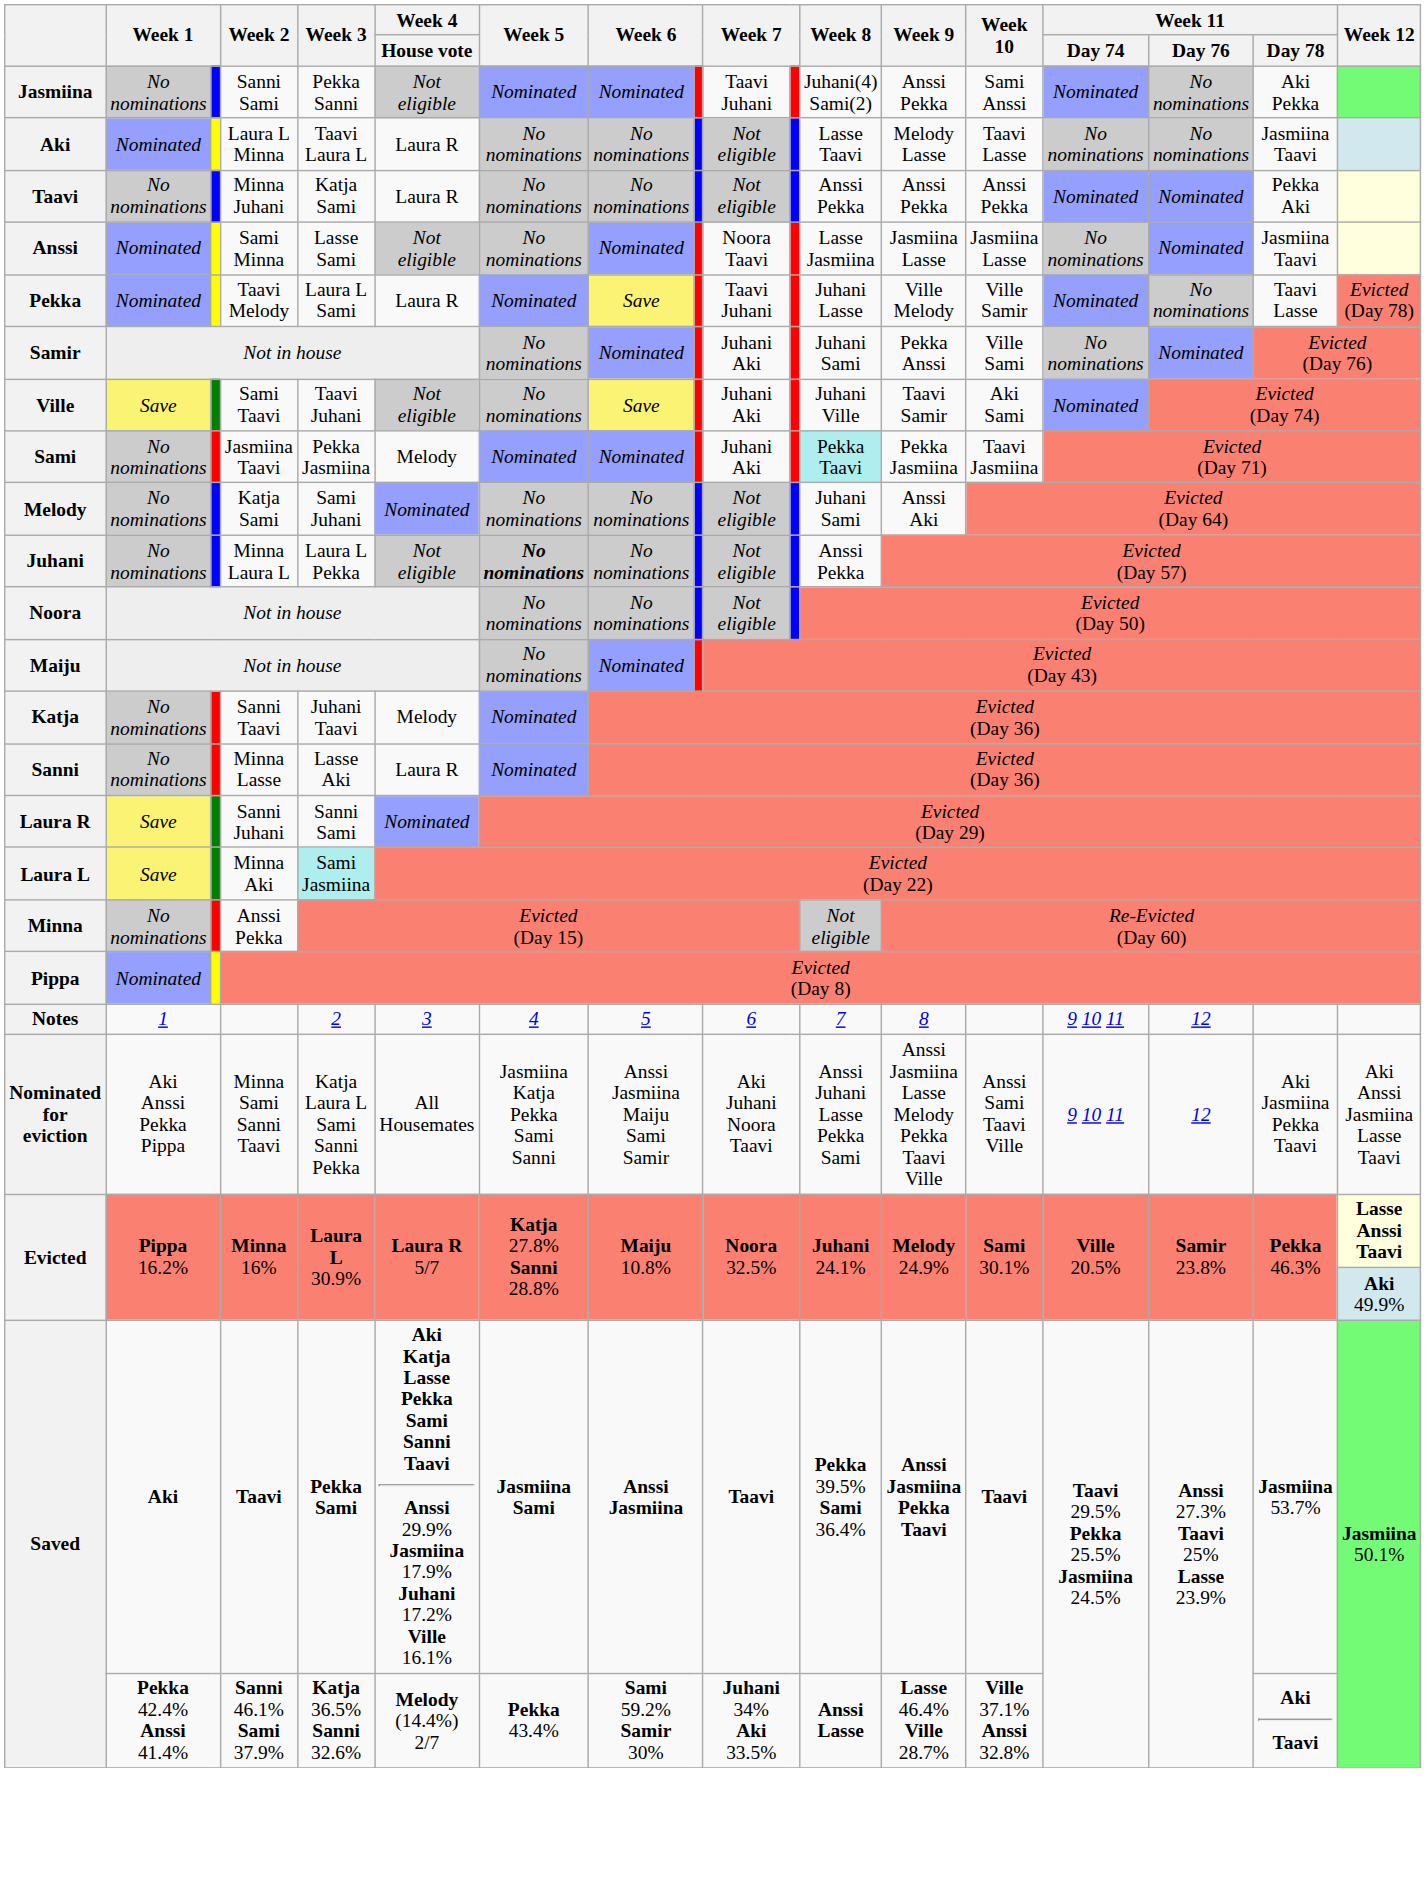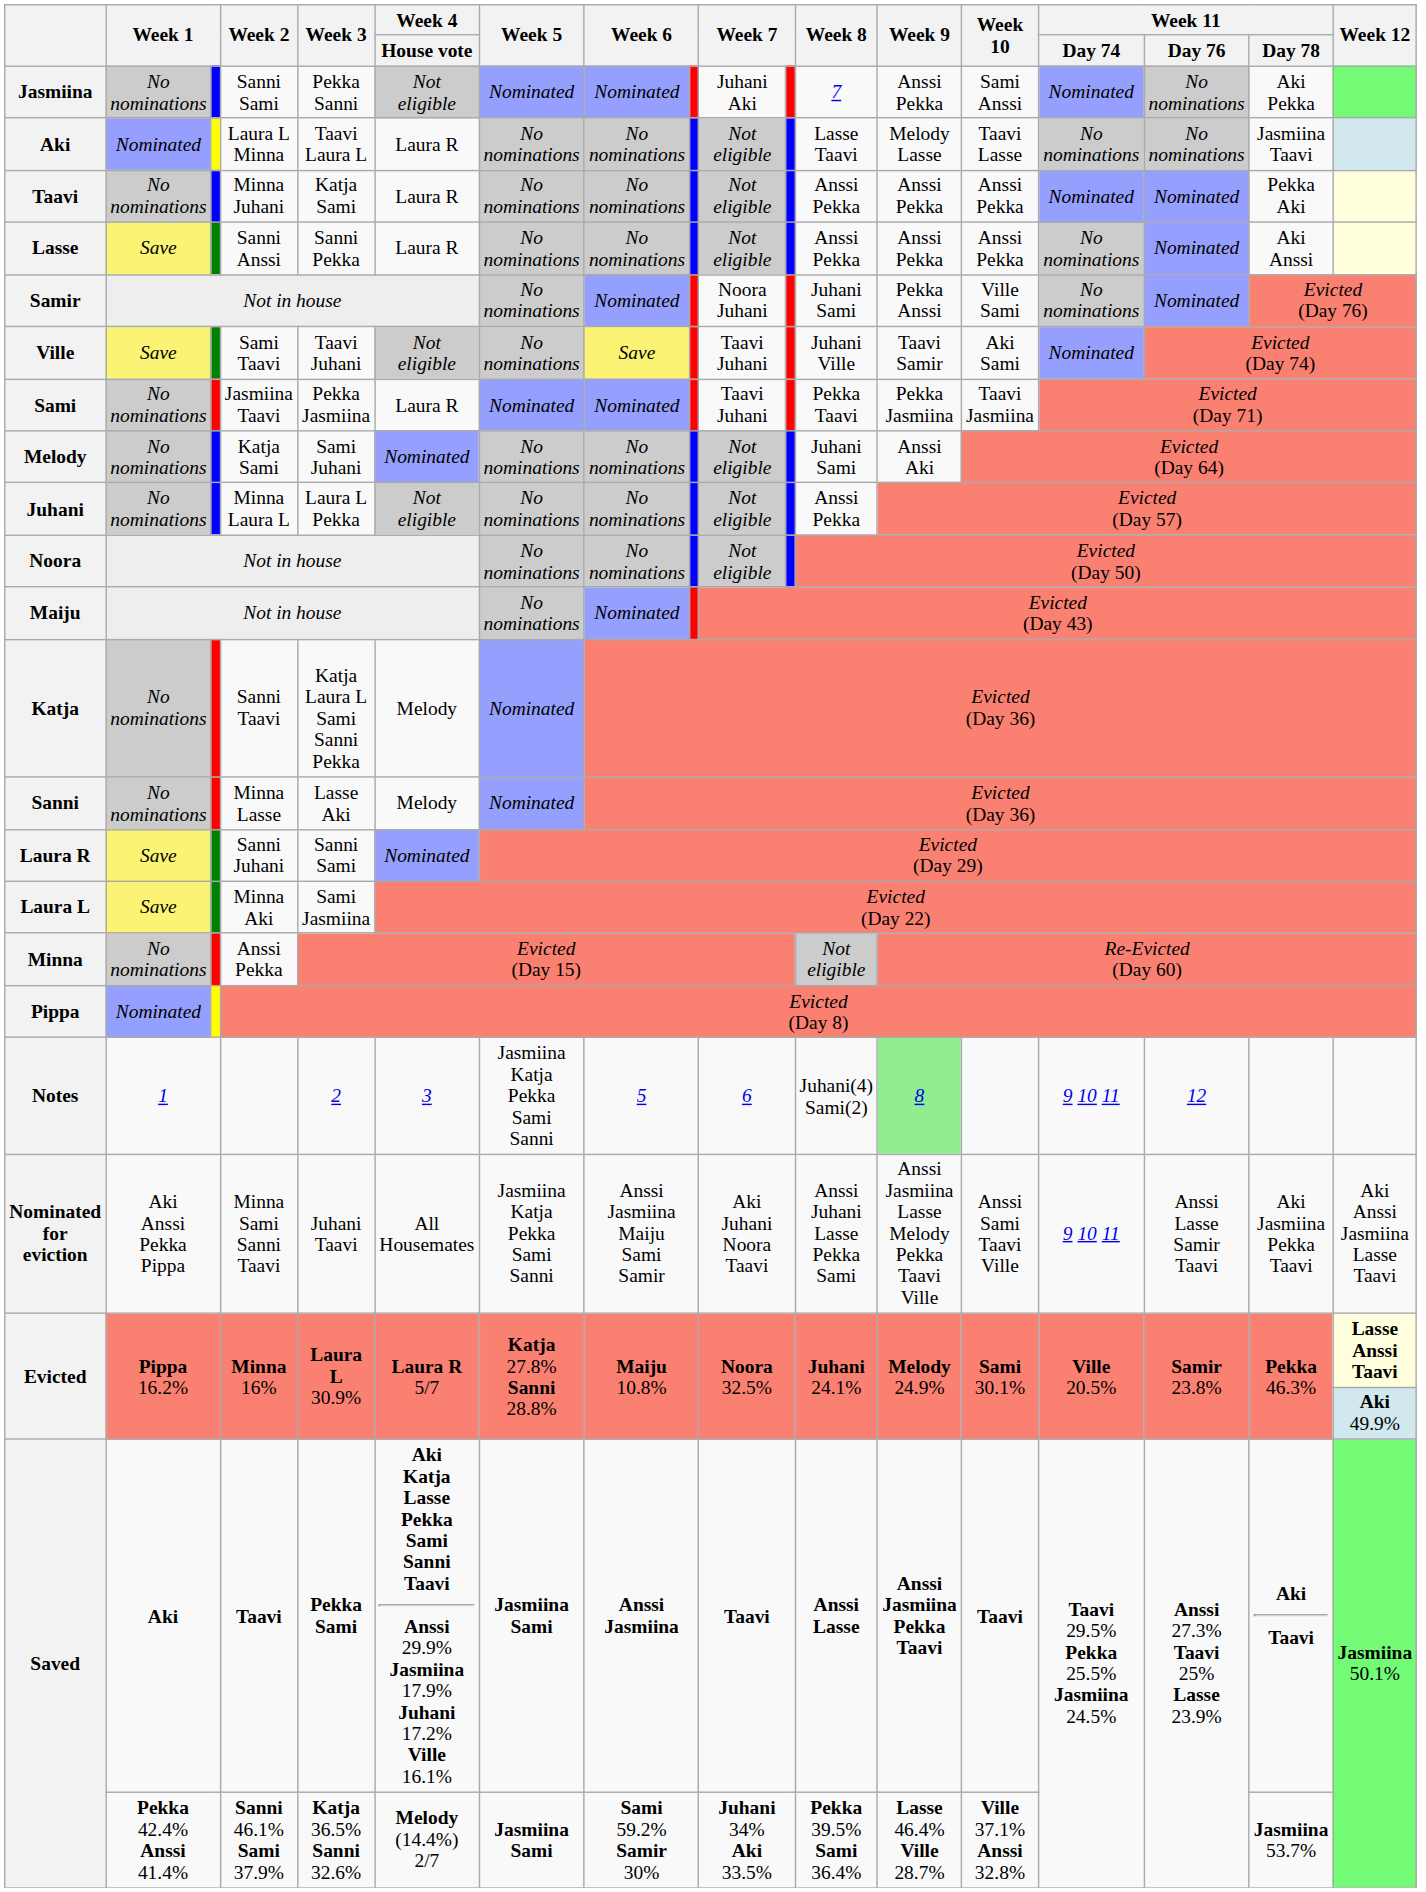Jasmiina | column 10: Taavi Juhani -> Juhani Aki
Jasmiina | Week 8: Juhani(4) Sami(2) -> 7
- row: Anssi | Nominated | Sami Minna | Lasse Sami | Not eligible | No nominations | Nominated | Noora Taavi | Lasse Jasmiina | Jasmiina Lasse | Jasmiina Lasse | No nominations | Nominated | Jasmiina Taavi
+ row: Lasse | Save | Sanni Anssi | Sanni Pekka | Laura R | No nominations | No nominations | Not eligible | Anssi Pekka | Anssi Pekka | Anssi Pekka | No nominations | Nominated | Aki Anssi
- row: Pekka | Nominated | Taavi Melody | Laura L Sami | Laura R | Nominated | Save | Taavi Juhani | Juhani Lasse | Ville Melody | Ville Samir | Nominated | No nominations | Taavi Lasse | Evicted (Day 78)
Samir | column 10: Juhani Aki -> Noora Juhani
Ville | column 10: Juhani Aki -> Taavi Juhani
Sami | Week 4 / House vote: Melody -> Laura R
Sami | column 10: Juhani Aki -> Taavi Juhani
Sami | Week 8: paleturquoise background -> no background
Juhani | Week 5: bold -> normal
Katja | Week 3: Juhani Taavi -> Katja Laura L Sami Sanni Pekka
Sanni | Week 4 / House vote: Laura R -> Melody
Laura L | Week 3: paleturquoise background -> no background
Notes | Week 5: 4 -> Jasmiina Katja Pekka Sami Sanni
Notes | Week 8: 7 -> Juhani(4) Sami(2)
Notes | Week 9: no background -> lightgreen background
Nominated for eviction | Week 3: Katja Laura L Sami Sanni Pekka -> Juhani Taavi
Nominated for eviction | Week 11 / Day 76: 12 -> Anssi Lasse Samir Taavi
Saved / Taavi | Week 8: Pekka 39.5% Sami 36.4% -> Anssi Lasse
Saved / Taavi | Week 11 / Day 78: Jasmiina 53.7% -> Aki Taavi
Saved / Sanni 46.1% Sami 37.9% | Week 5: Pekka 43.4% -> Jasmiina Sami
Saved / Sanni 46.1% Sami 37.9% | Week 8: Anssi Lasse -> Pekka 39.5% Sami 36.4%
Saved / Sanni 46.1% Sami 37.9% | Week 11 / Day 78: Aki Taavi -> Jasmiina 53.7%
